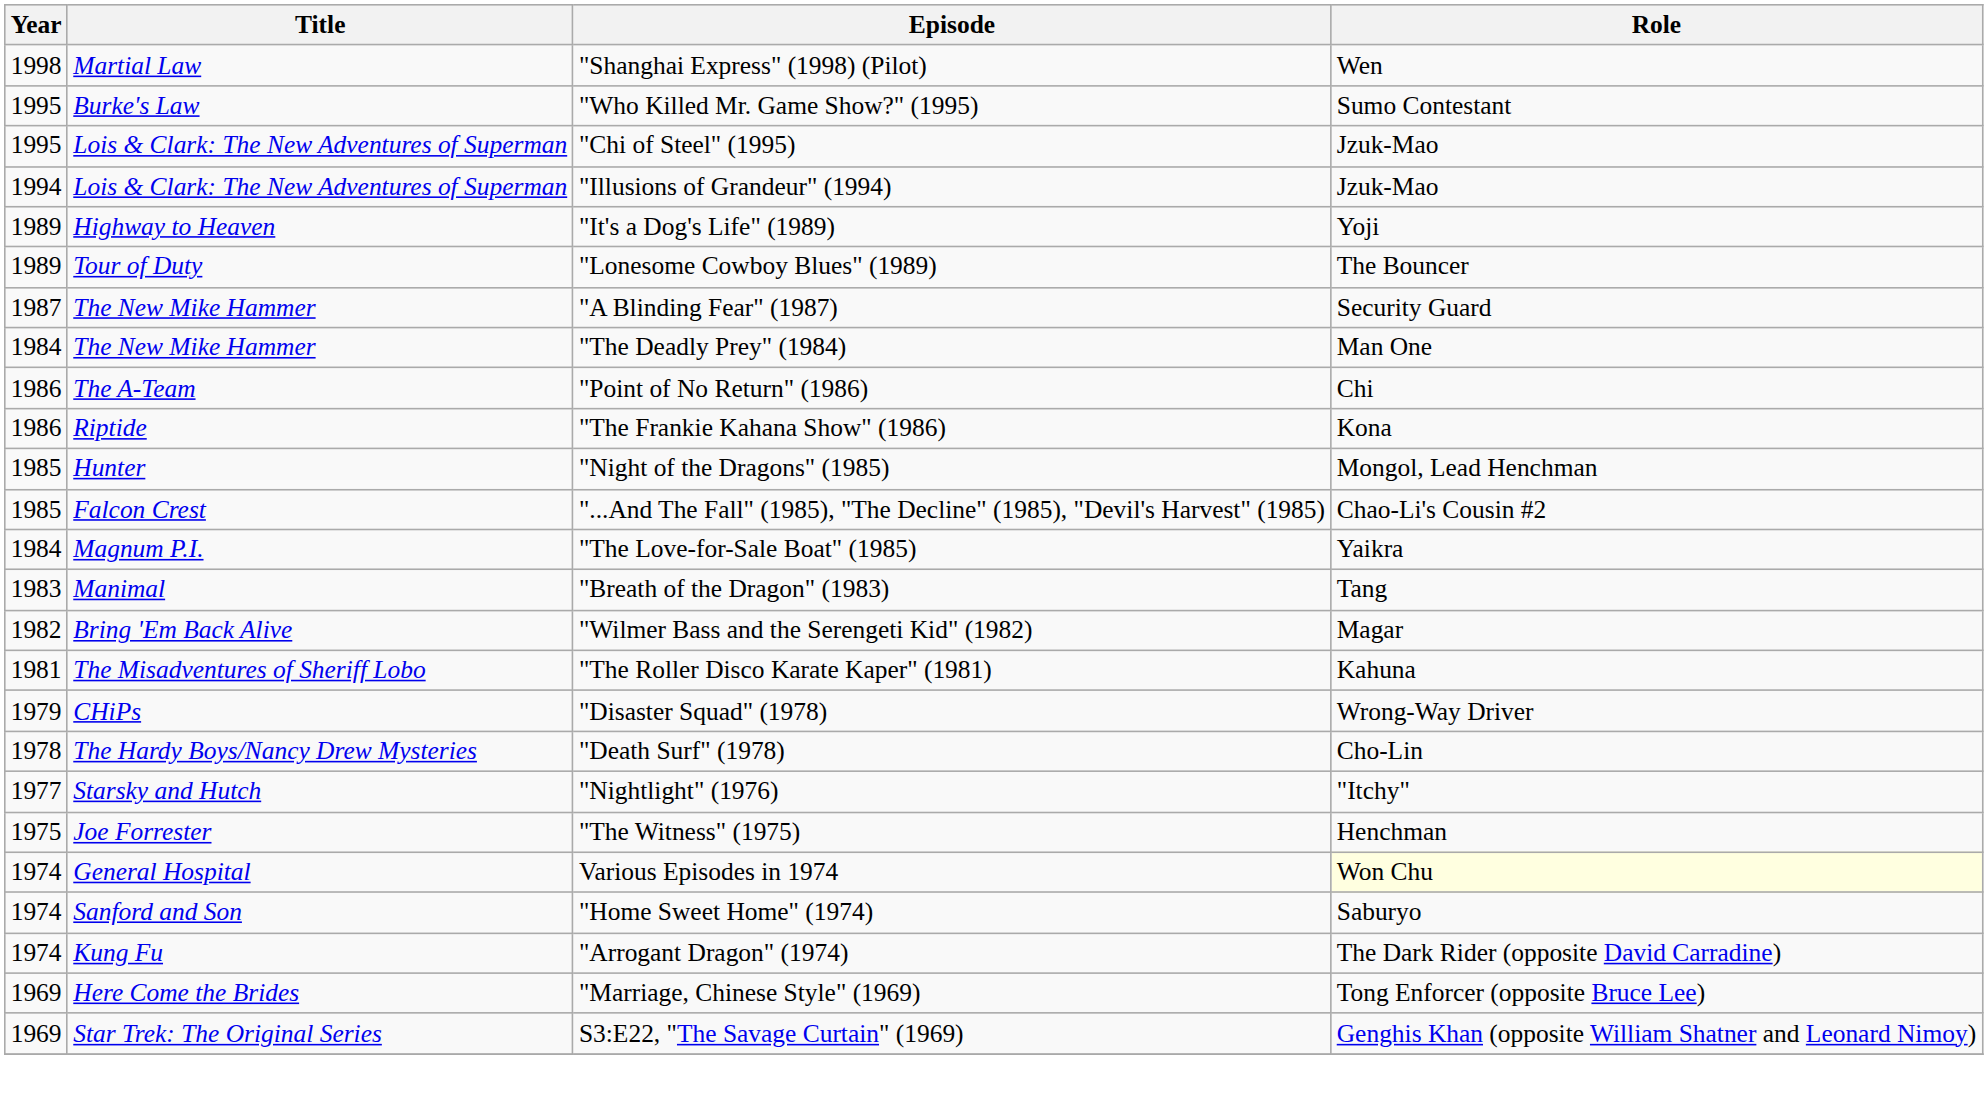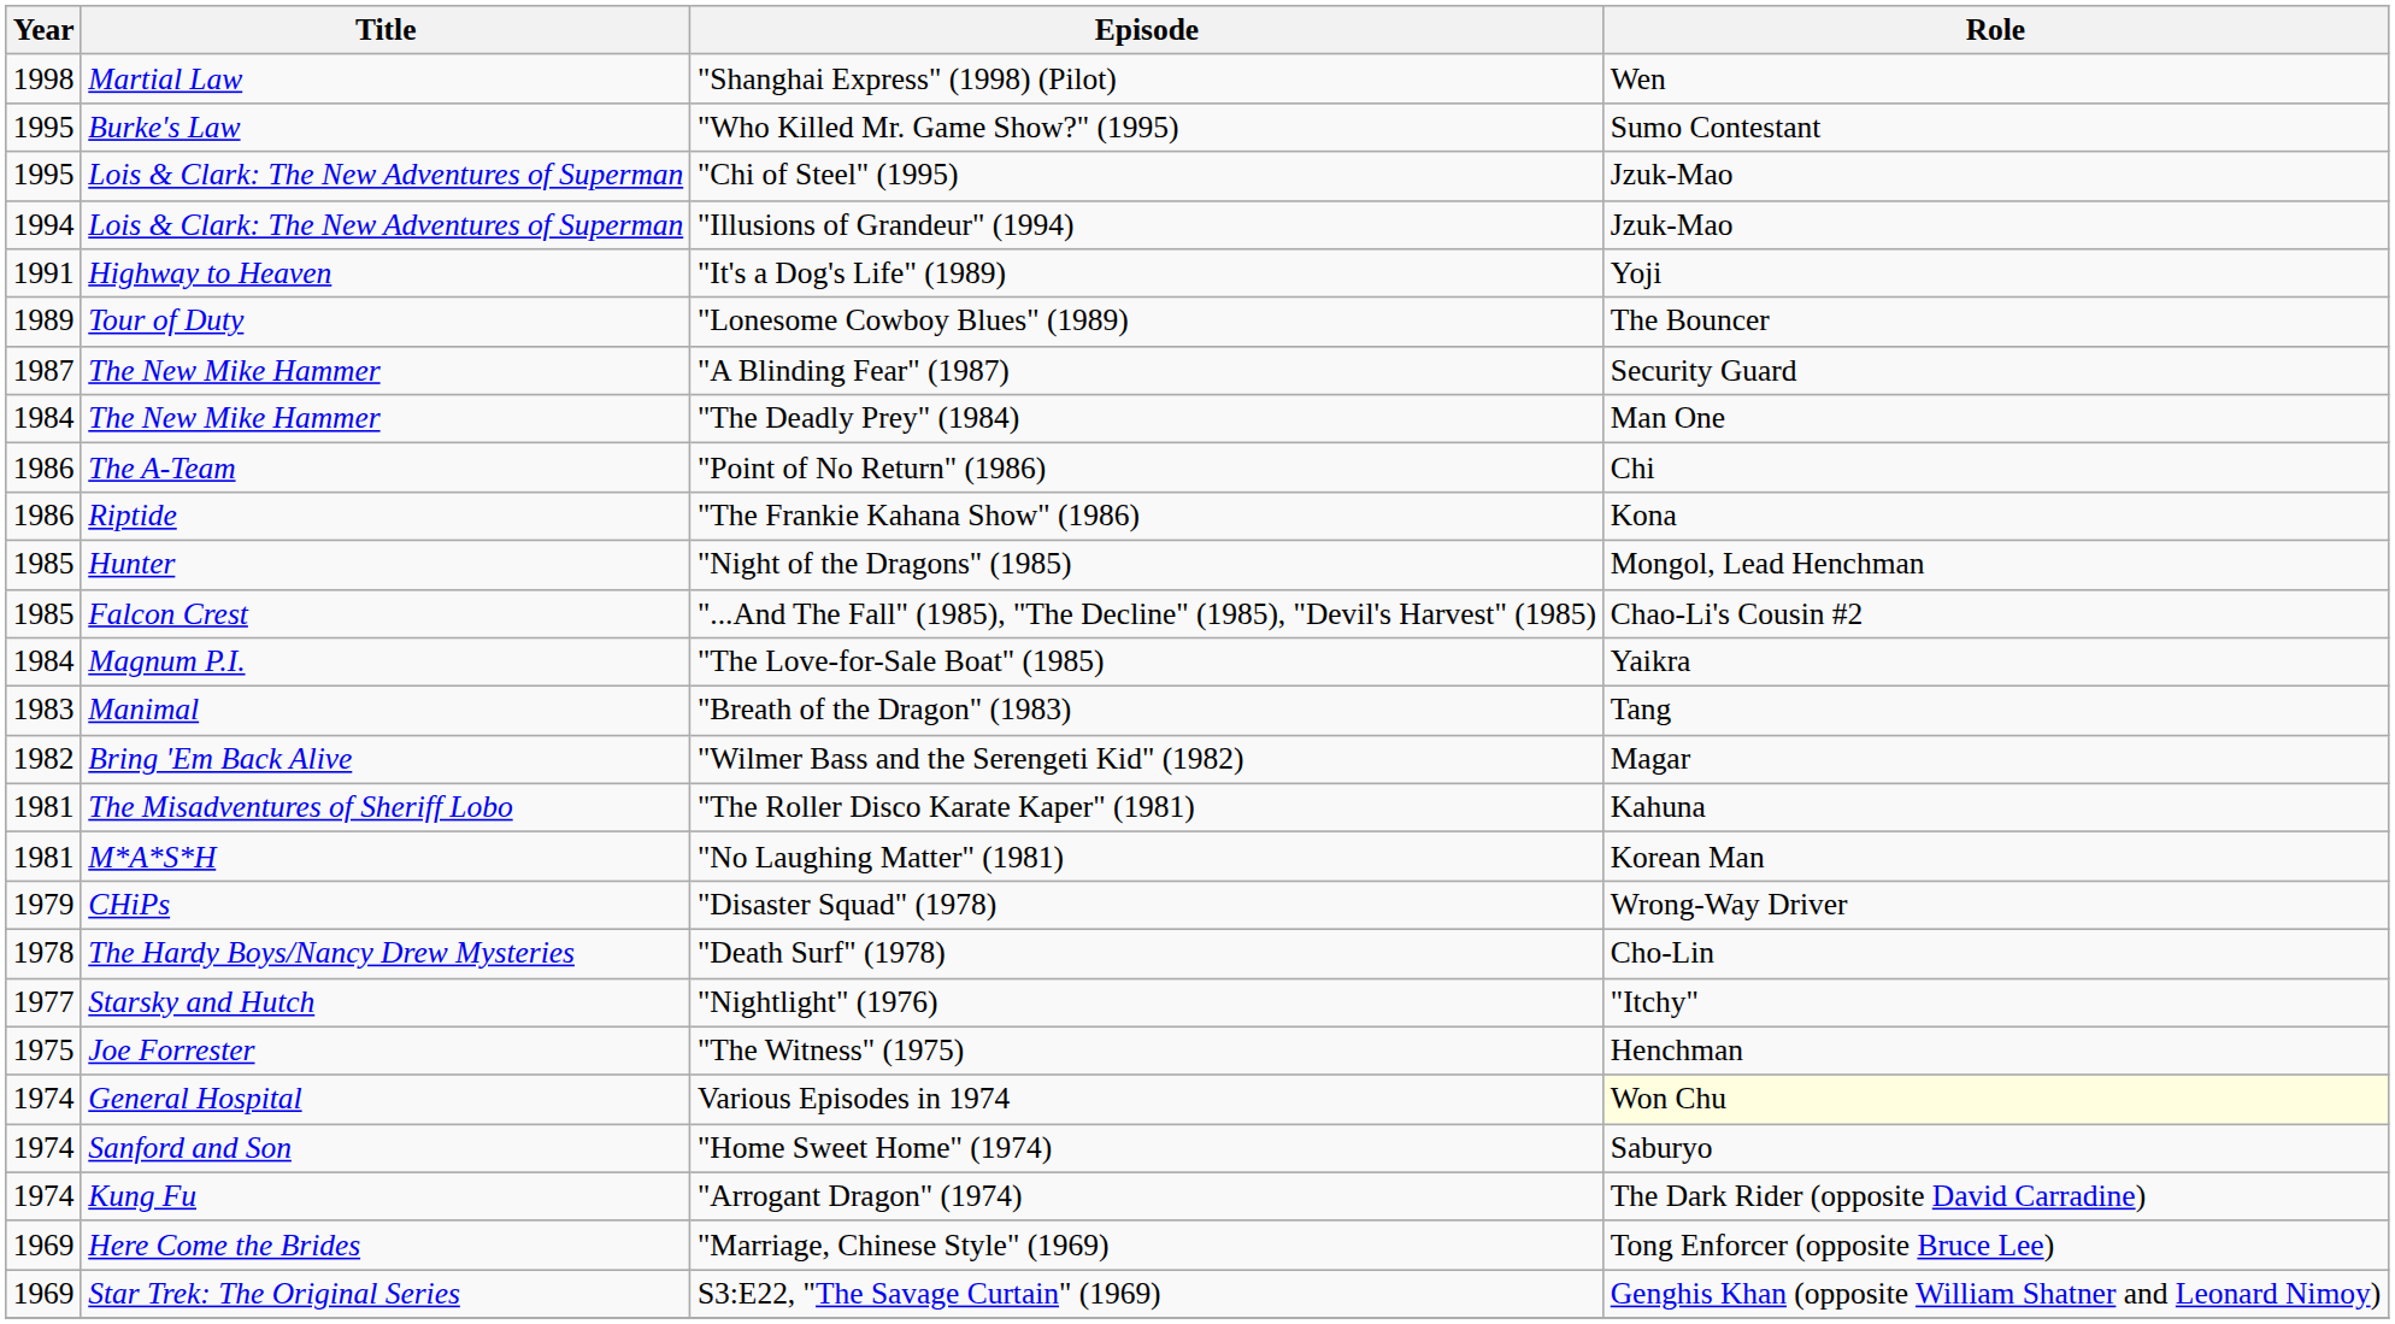"It's a Dog's Life" (1989) | Year: 1989 -> 1991
+ row: 1981 | M*A*S*H | "No Laughing Matter" (1981) | Korean Man
